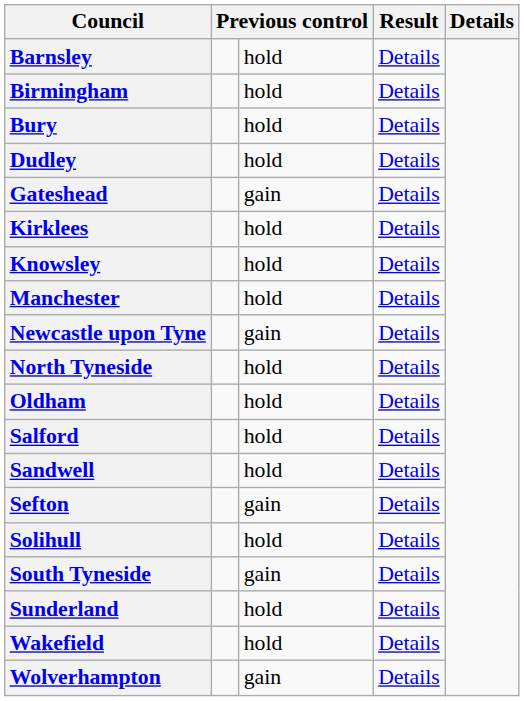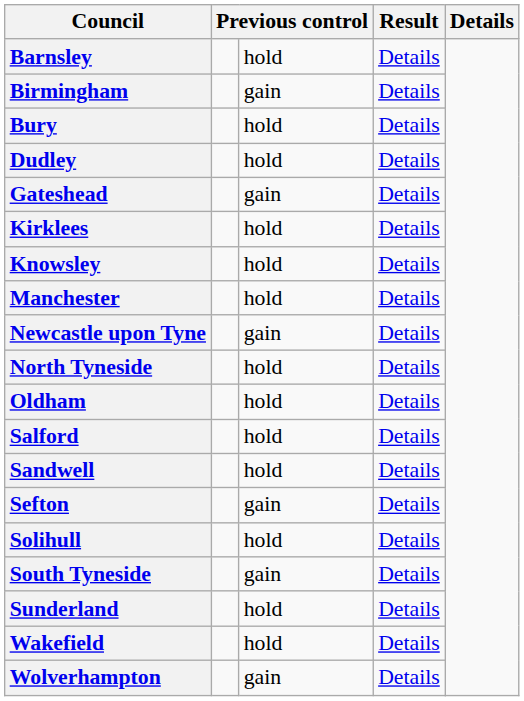Birmingham | column 3: hold -> gain
